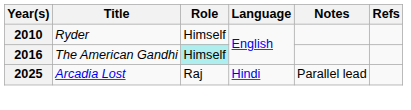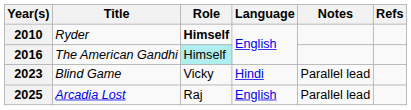2010 | Role: normal -> bold
+ row: 2023 | Blind Game | Vicky | Hindi | Parallel lead
2025 | Language: Hindi -> English
